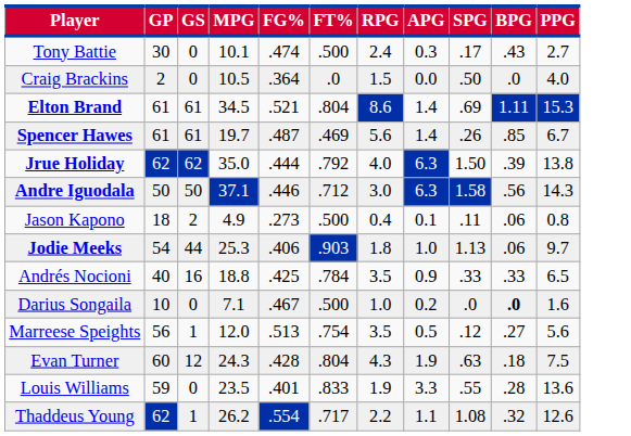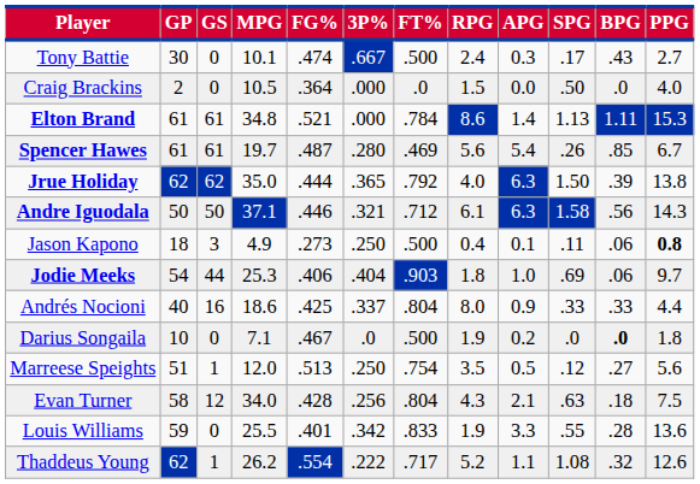+ column: 3P% | .667 | .000 | .000 | .280 | .365 | .321 | .250 | .404 | .337 | .0 | .250 | .256 | .342 | .222
Elton Brand | MPG: 34.5 -> 34.8
Elton Brand | FT%: .804 -> .784
Elton Brand | SPG: .69 -> 1.13
Spencer Hawes | APG: 1.4 -> 5.4
Andre Iguodala | RPG: 3.0 -> 6.1
Jason Kapono | GS: 2 -> 3
Jason Kapono | PPG: normal -> bold
Jodie Meeks | SPG: 1.13 -> .69
Andrés Nocioni | MPG: 18.8 -> 18.6
Andrés Nocioni | FT%: .784 -> .804
Andrés Nocioni | RPG: 3.5 -> 8.0
Andrés Nocioni | PPG: 6.5 -> 4.4
Darius Songaila | RPG: 1.0 -> 1.9
Darius Songaila | PPG: 1.6 -> 1.8
Marreese Speights | GP: 56 -> 51
Evan Turner | GP: 60 -> 58
Evan Turner | MPG: 24.3 -> 34.0
Evan Turner | APG: 1.9 -> 2.1
Louis Williams | MPG: 23.5 -> 25.5
Thaddeus Young | RPG: 2.2 -> 5.2
